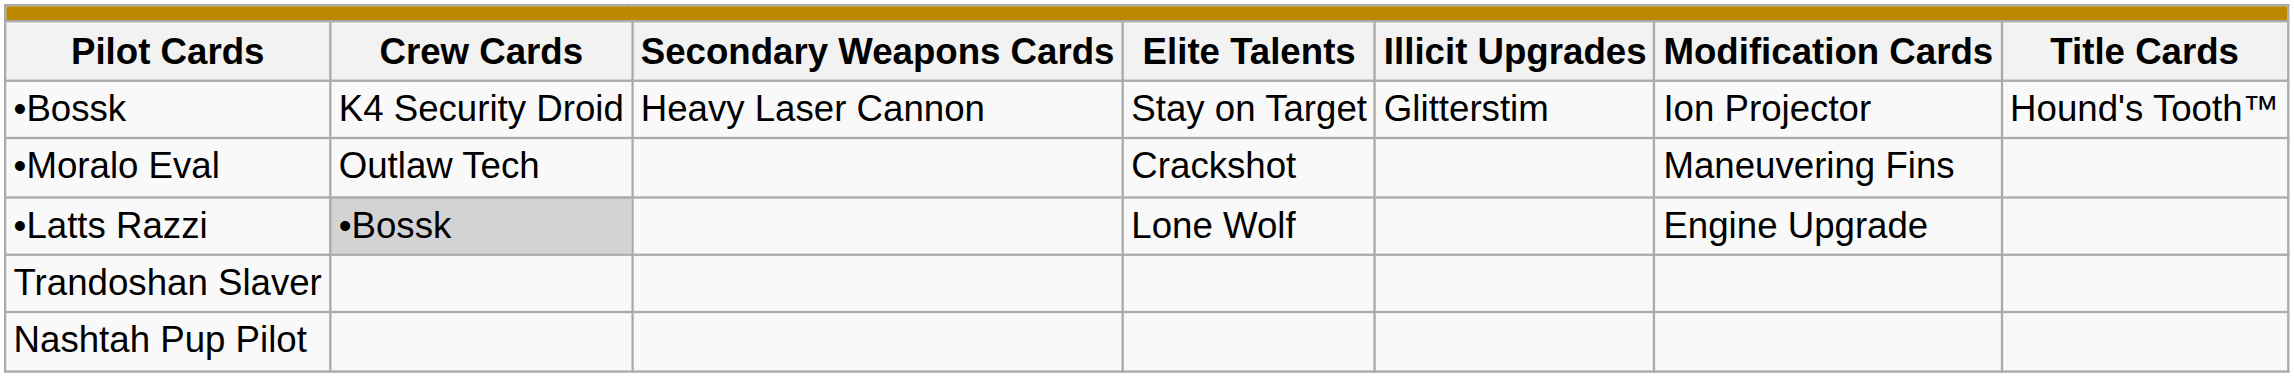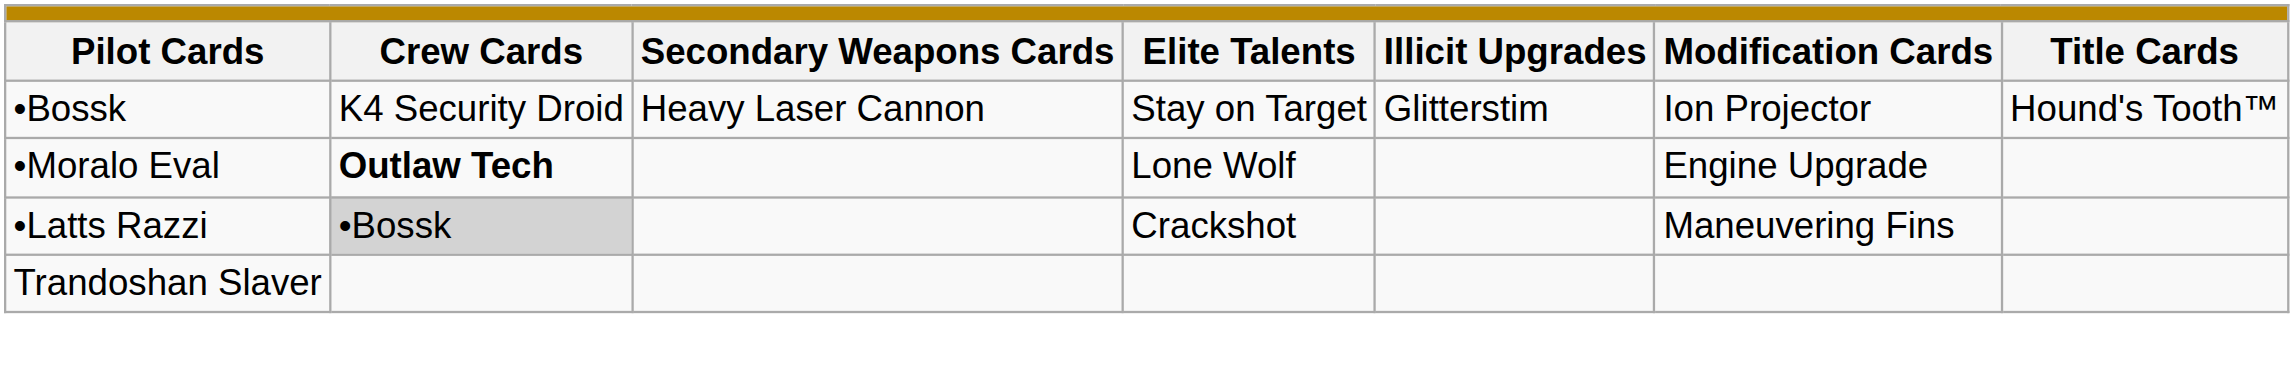•Moralo Eval | column 2: normal -> bold
•Moralo Eval | column 4: Crackshot -> Lone Wolf
•Moralo Eval | column 6: Maneuvering Fins -> Engine Upgrade
•Latts Razzi | column 4: Lone Wolf -> Crackshot
•Latts Razzi | column 6: Engine Upgrade -> Maneuvering Fins
- row: Nashtah Pup Pilot
